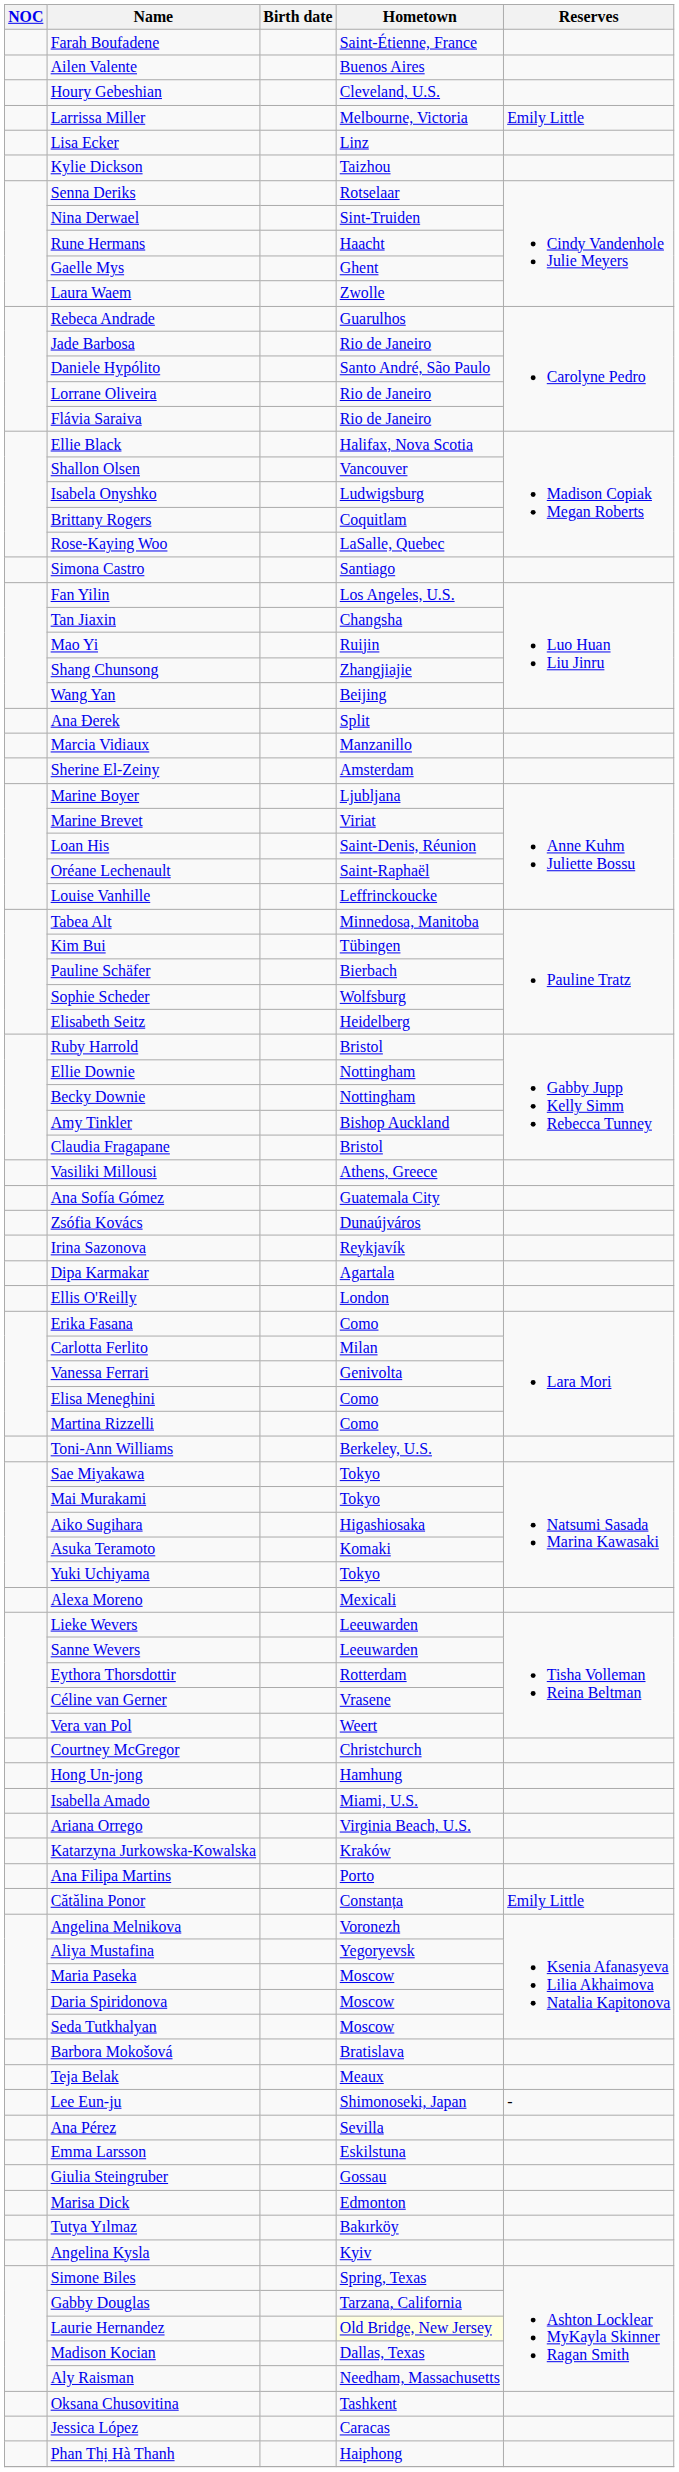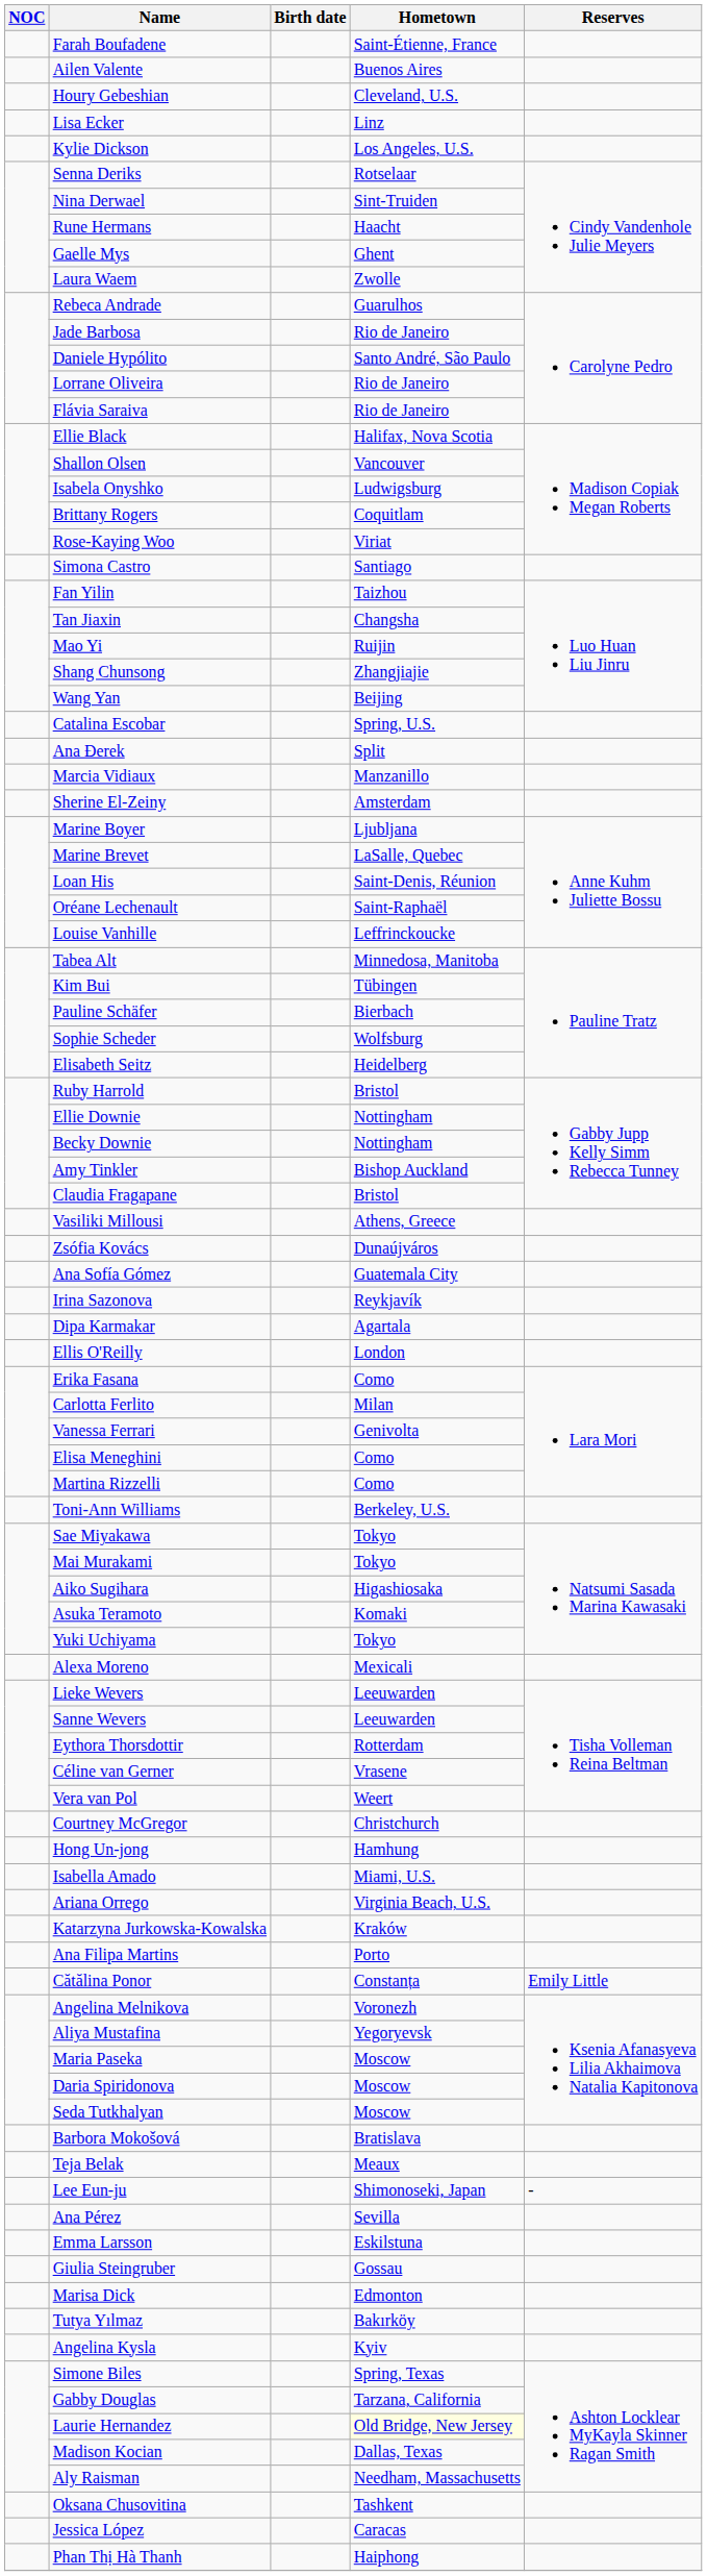- row: Larrissa Miller | Melbourne, Victoria | Emily Little
Kylie Dickson | Hometown: Taizhou -> Los Angeles, U.S.
Rose-Kaying Woo | Hometown: LaSalle, Quebec -> Viriat
Fan Yilin | Hometown: Los Angeles, U.S. -> Taizhou
+ row: Catalina Escobar | Spring, U.S.
Marine Brevet | Hometown: Viriat -> LaSalle, Quebec
rows swapped: Ana Sofía Gómez <-> Zsófia Kovács
